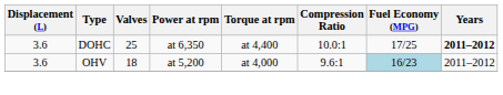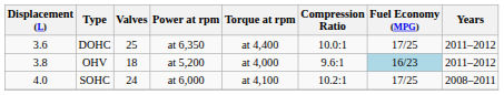DOHC | Years: bold -> normal
OHV | Displacement (L): 3.6 -> 3.8
+ row: 4.0 | SOHC | 24 | at 6,000 | at 4,100 | 10.2:1 | 17/25 | 2008–2011
